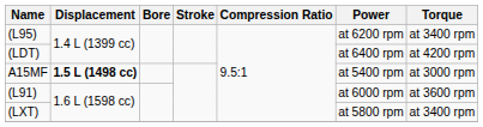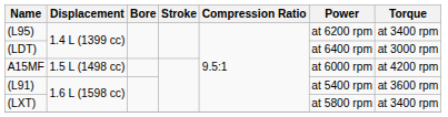(LDT) | Torque: at 4200 rpm -> at 3000 rpm
A15MF | Displacement: bold -> normal
A15MF | Power: at 5400 rpm -> at 6000 rpm
A15MF | Torque: at 3000 rpm -> at 4200 rpm
(L91) | Power: at 6000 rpm -> at 5400 rpm
